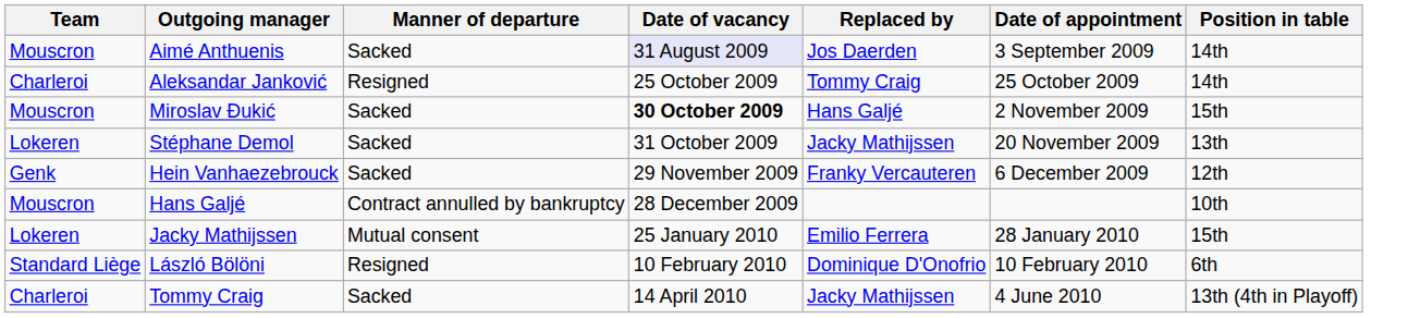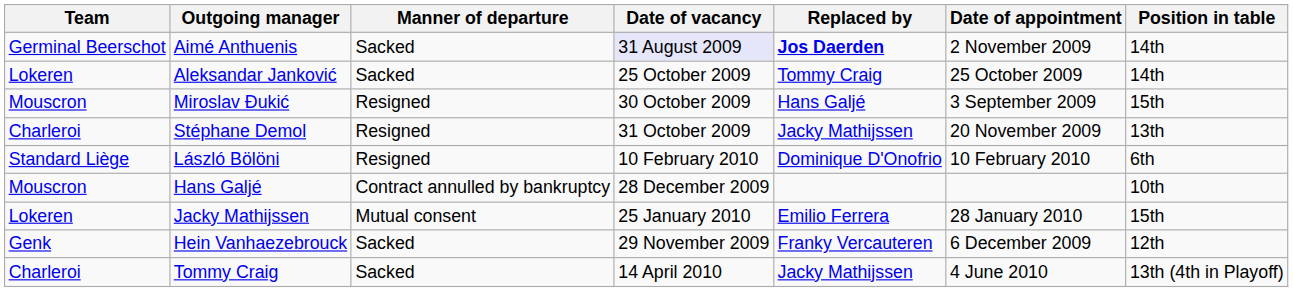Aimé Anthuenis | Team: Mouscron -> Germinal Beerschot
Aimé Anthuenis | Replaced by: normal -> bold
Aimé Anthuenis | Date of appointment: 3 September 2009 -> 2 November 2009
Aleksandar Janković | Team: Charleroi -> Lokeren
Aleksandar Janković | Manner of departure: Resigned -> Sacked
Miroslav Đukić | Manner of departure: Sacked -> Resigned
Miroslav Đukić | Date of vacancy: bold -> normal
Miroslav Đukić | Date of appointment: 2 November 2009 -> 3 September 2009
Stéphane Demol | Team: Lokeren -> Charleroi
Stéphane Demol | Manner of departure: Sacked -> Resigned
rows swapped: Hein Vanhaezebrouck <-> László Bölöni
